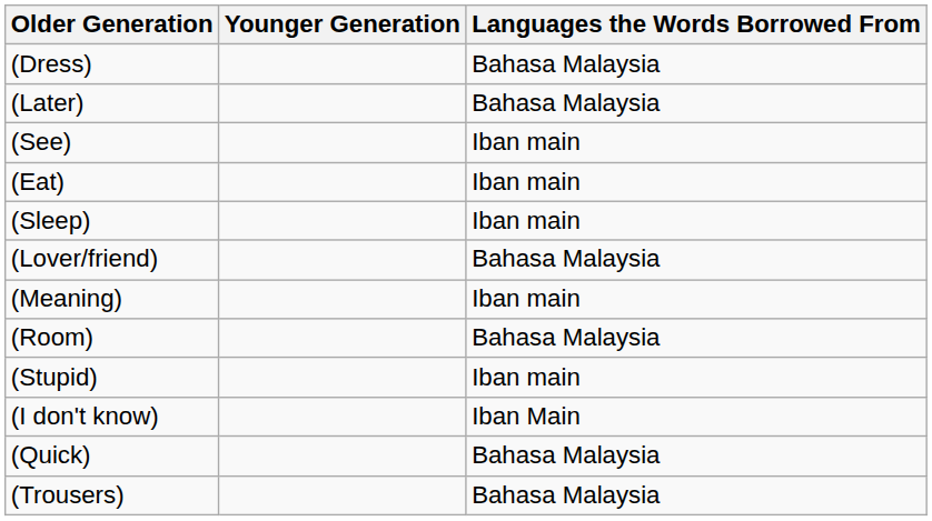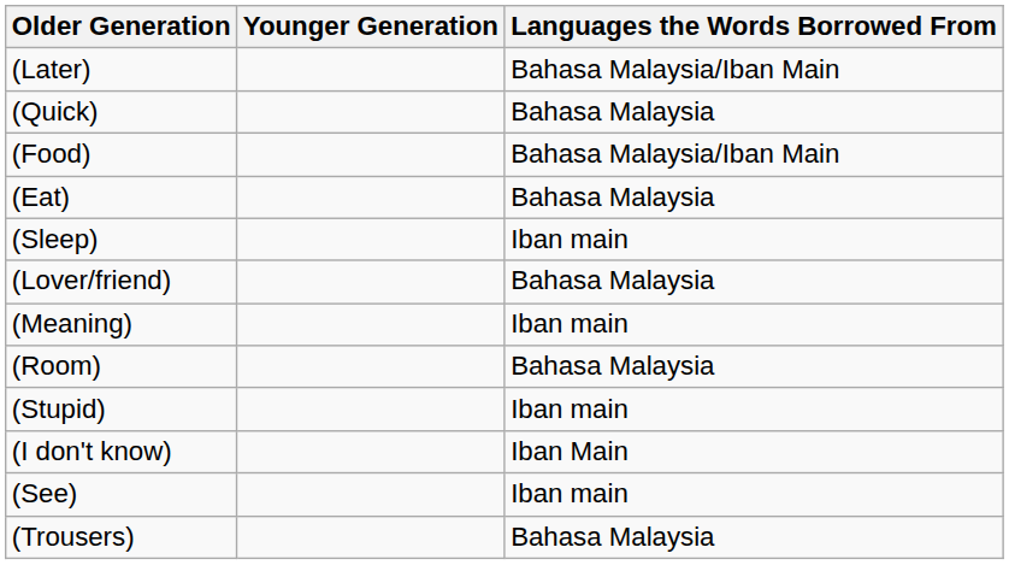- row: (Dress) | Bahasa Malaysia
(Later) | Languages the Words Borrowed From: Bahasa Malaysia -> Bahasa Malaysia/Iban Main
rows swapped: (See) <-> (Quick)
+ row: (Food) | Bahasa Malaysia/Iban Main
(Eat) | Languages the Words Borrowed From: Iban main -> Bahasa Malaysia
